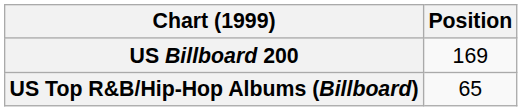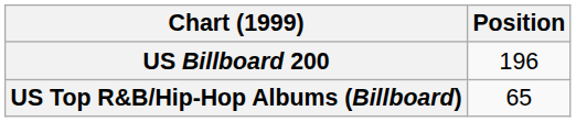US Billboard 200 | Position: 169 -> 196
